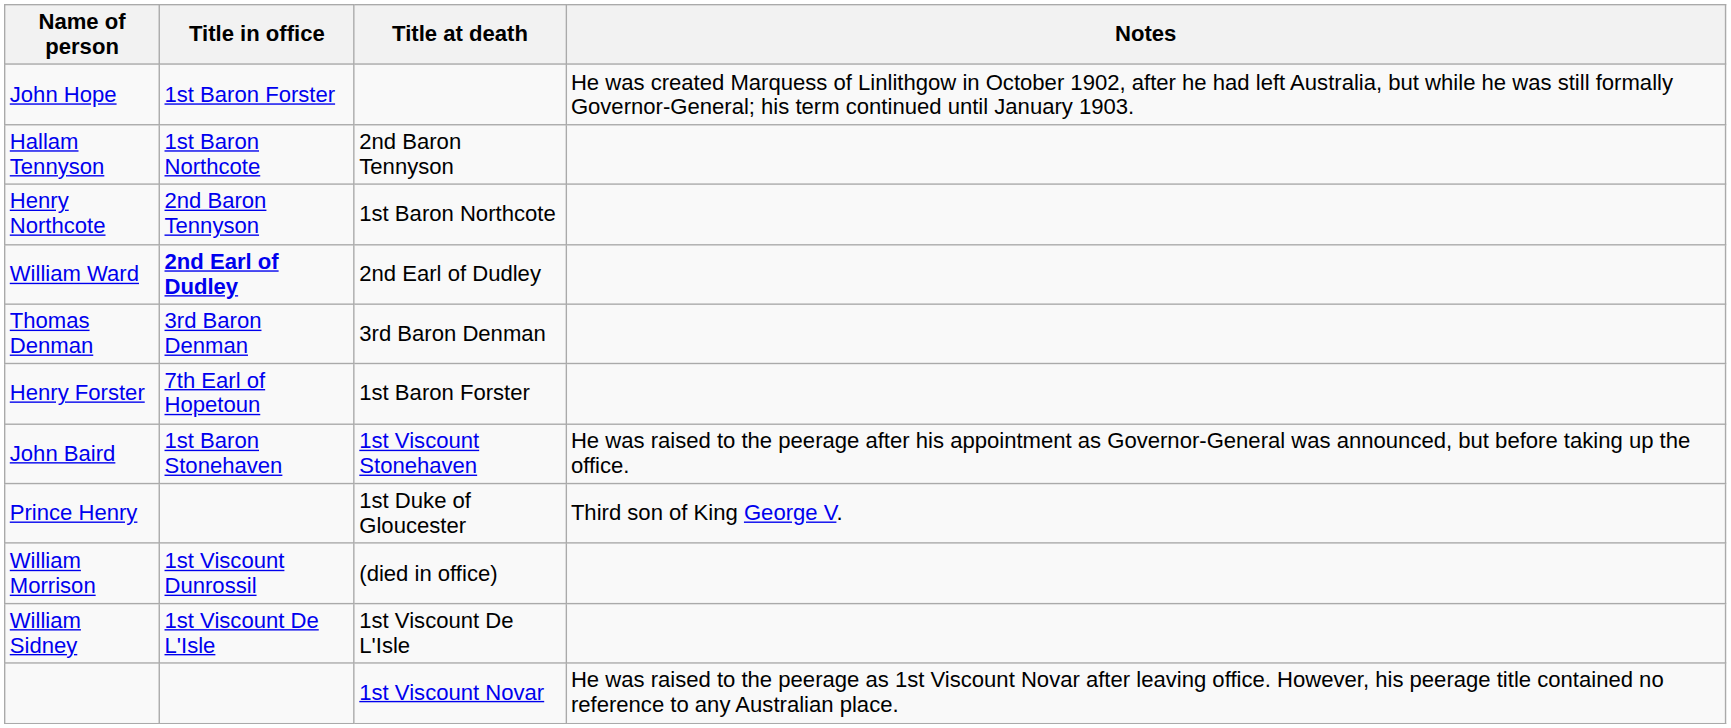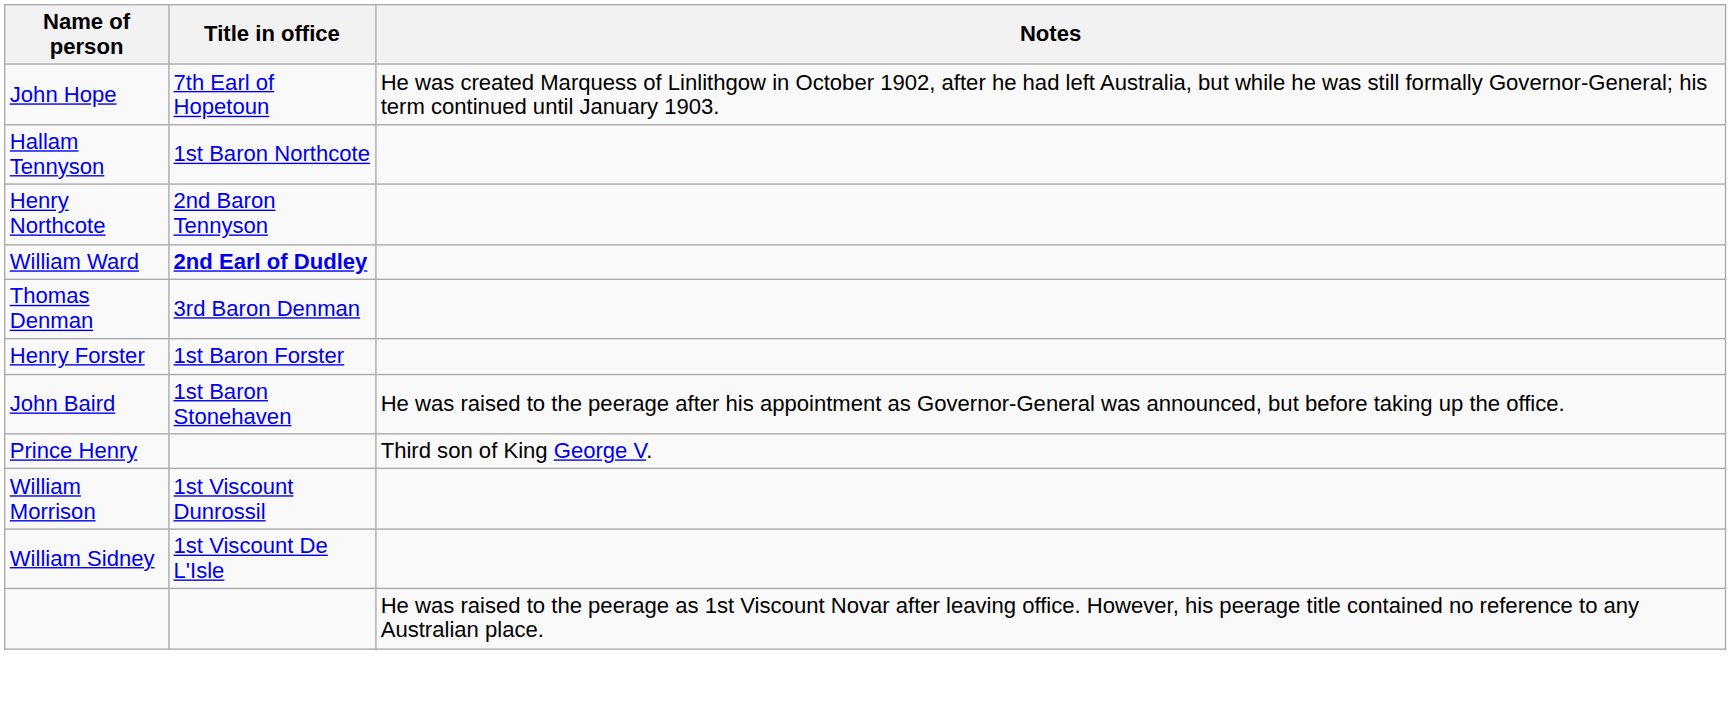- column: Title at death | 2nd Baron Tennyson | 1st Baron Northcote | 2nd Earl of Dudley | 3rd Baron Denman | 1st Baron Forster | 1st Viscount Stonehaven | 1st Duke of Gloucester | (died in office) | 1st Viscount De L'Isle | 1st Viscount Novar
John Hope | Title in office: 1st Baron Forster -> 7th Earl of Hopetoun
Henry Forster | Title in office: 7th Earl of Hopetoun -> 1st Baron Forster
